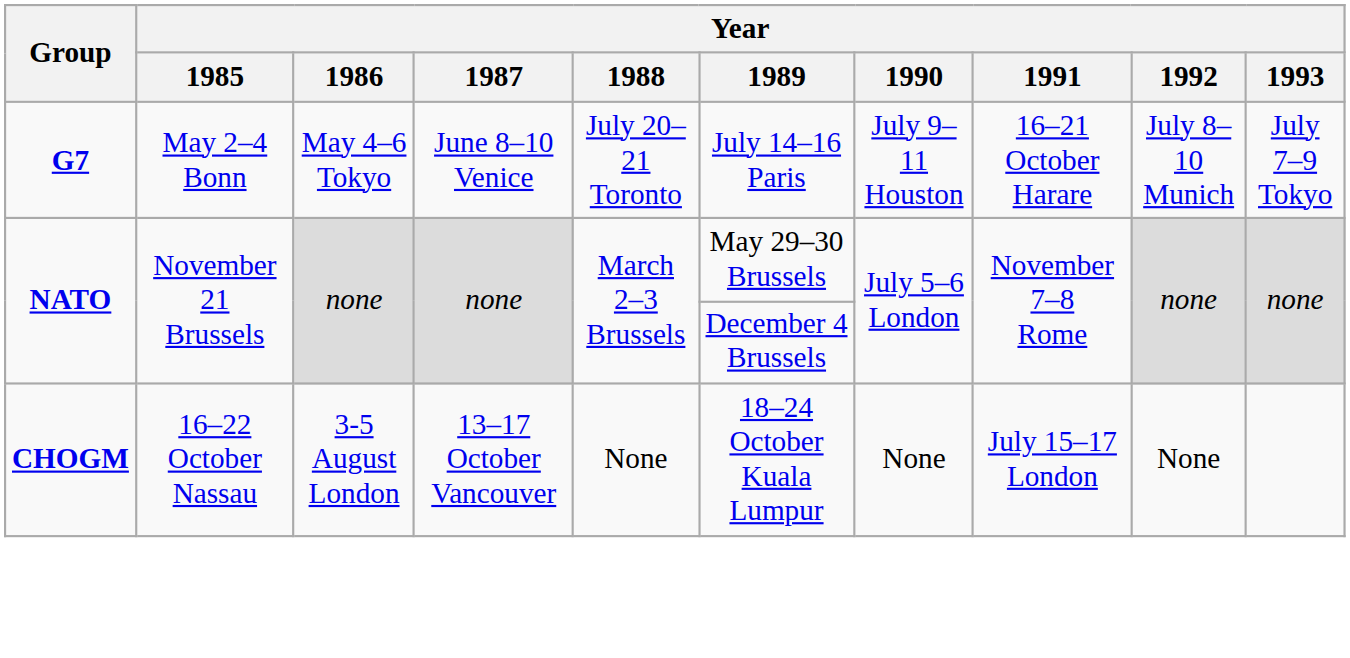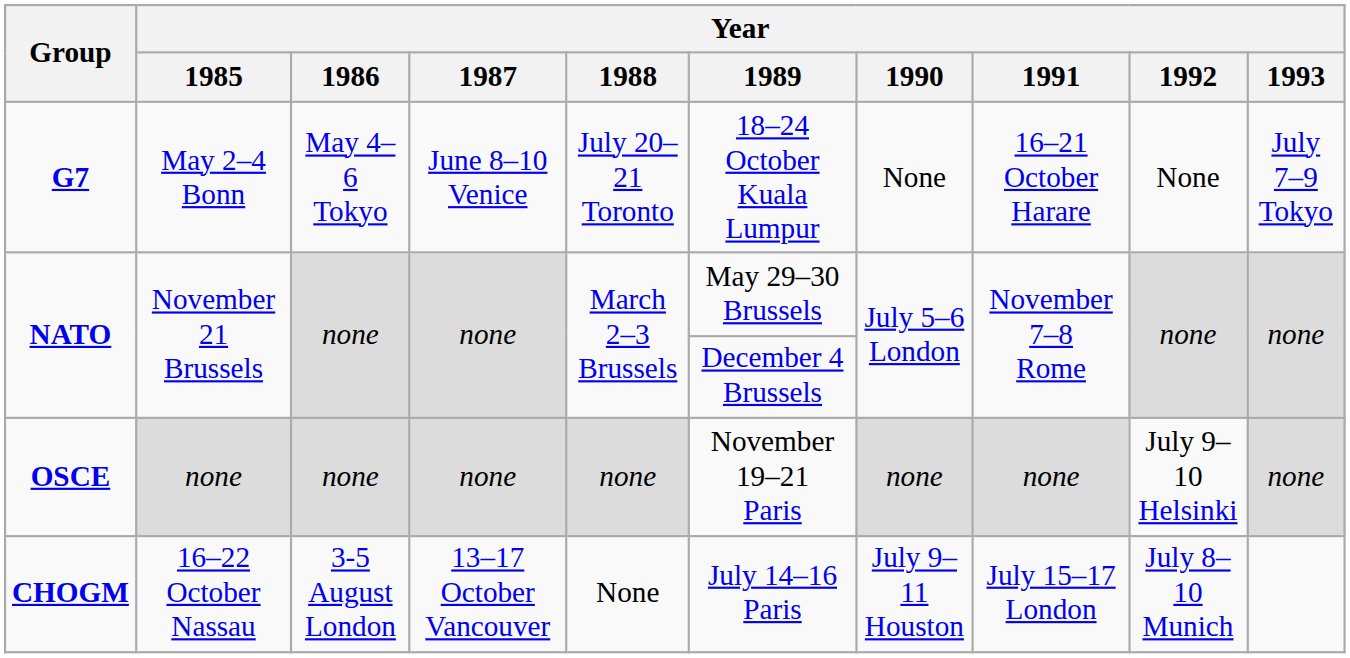G7 | Year / 1989: July 14–16 Paris -> 18–24 October Kuala Lumpur
G7 | Year / 1990: July 9–11 Houston -> None
G7 | Year / 1992: July 8–10 Munich -> None
+ row: OSCE | none | none | none | none | November 19–21 Paris | none | none | July 9–10 Helsinki | none
CHOGM | Year / 1989: 18–24 October Kuala Lumpur -> July 14–16 Paris
CHOGM | Year / 1990: None -> July 9–11 Houston
CHOGM | Year / 1992: None -> July 8–10 Munich
